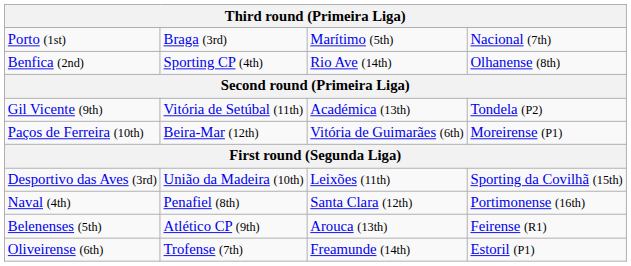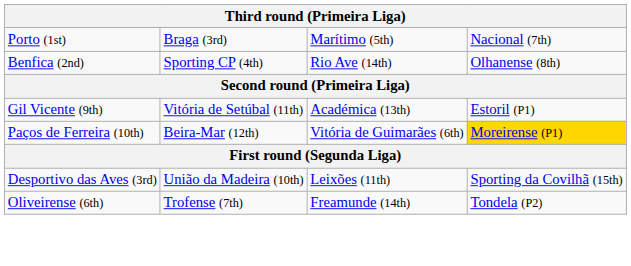Gil Vicente (9th) | column 4: Tondela (P2) -> Estoril (P1)
Paços de Ferreira (10th) | column 4: no background -> gold background
- row: Naval (4th) | Penafiel (8th) | Santa Clara (12th) | Portimonense (16th)
- row: Belenenses (5th) | Atlético CP (9th) | Arouca (13th) | Feirense (R1)
Oliveirense (6th) | column 4: Estoril (P1) -> Tondela (P2)
